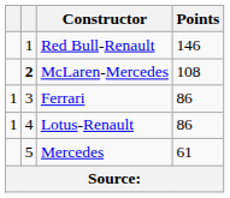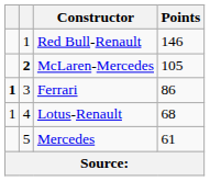McLaren-Mercedes | Points: 108 -> 105
Ferrari | column 1: normal -> bold
Lotus-Renault | Points: 86 -> 68
